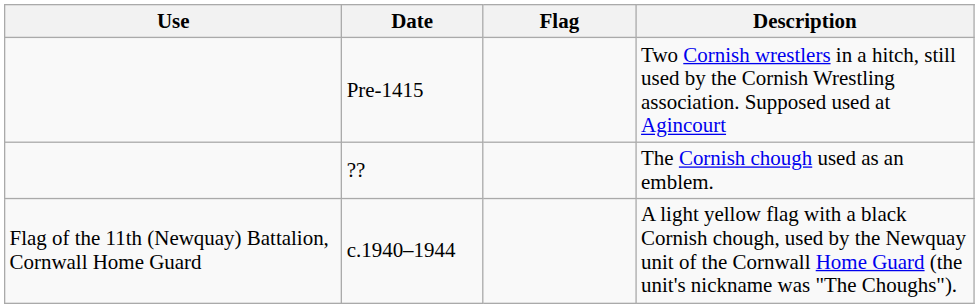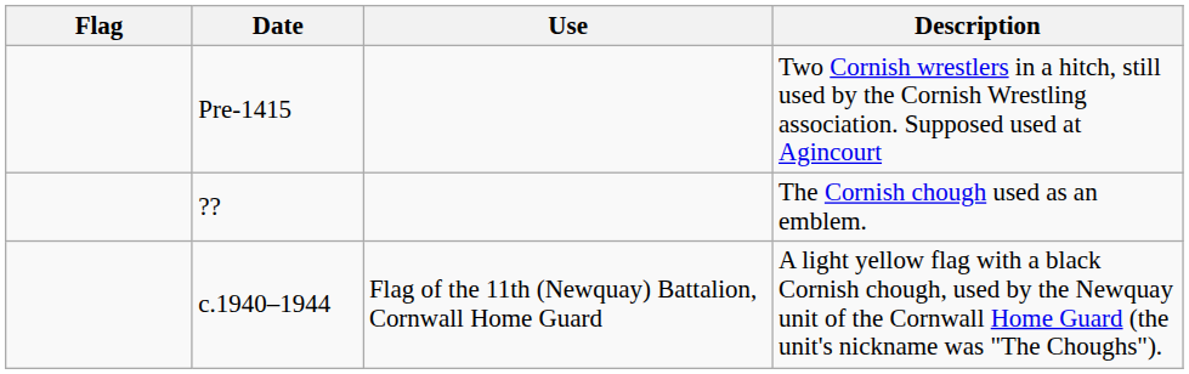columns swapped: Flag <-> Use
